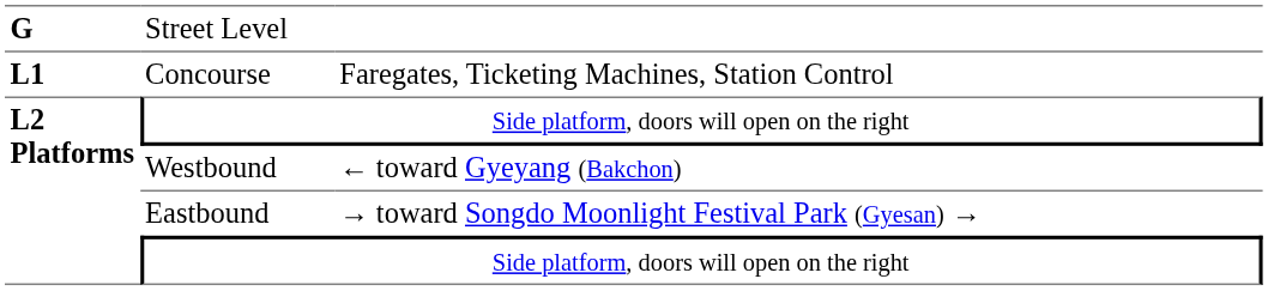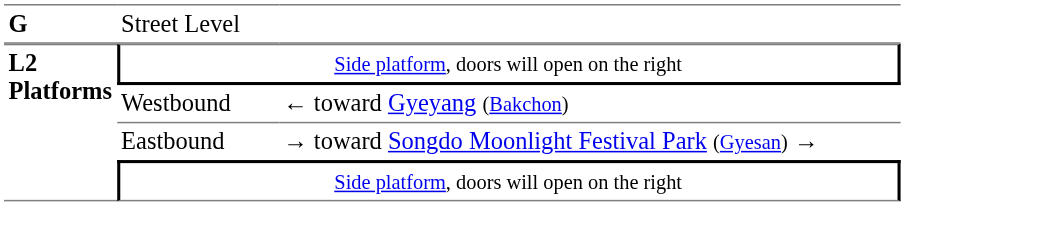- row: L1 | Concourse | Faregates, Ticketing Machines, Station Control
